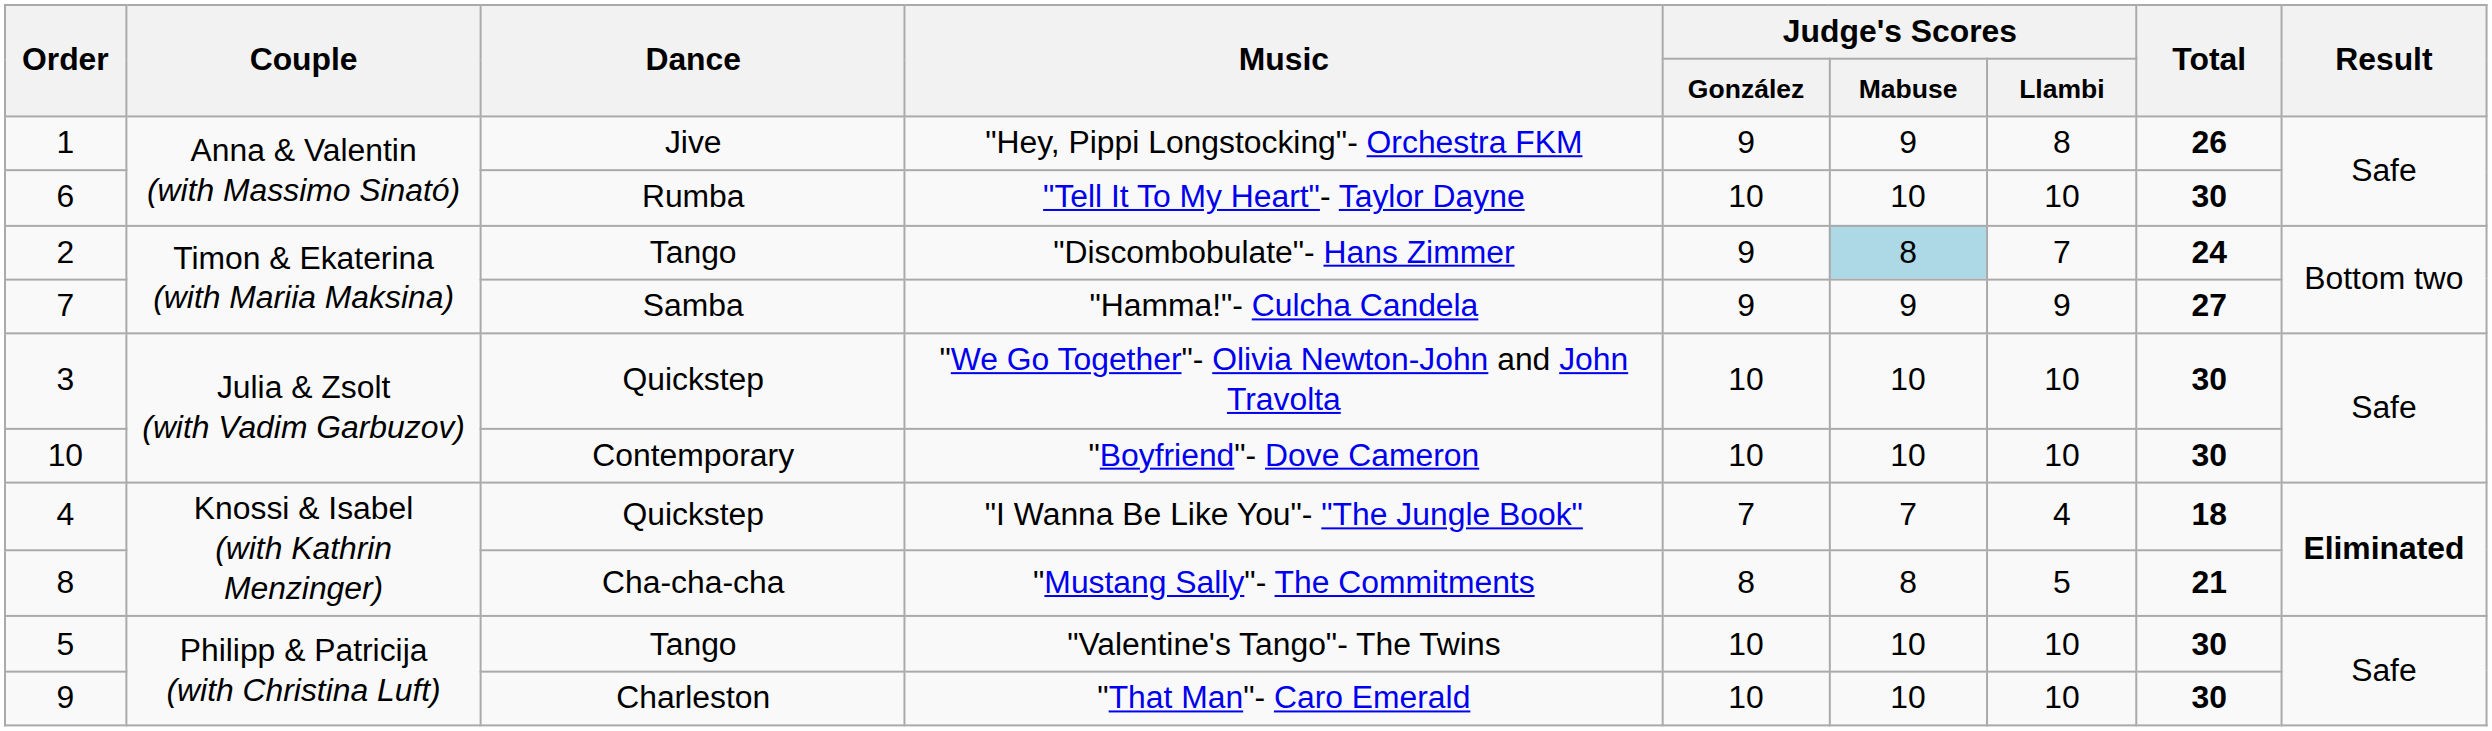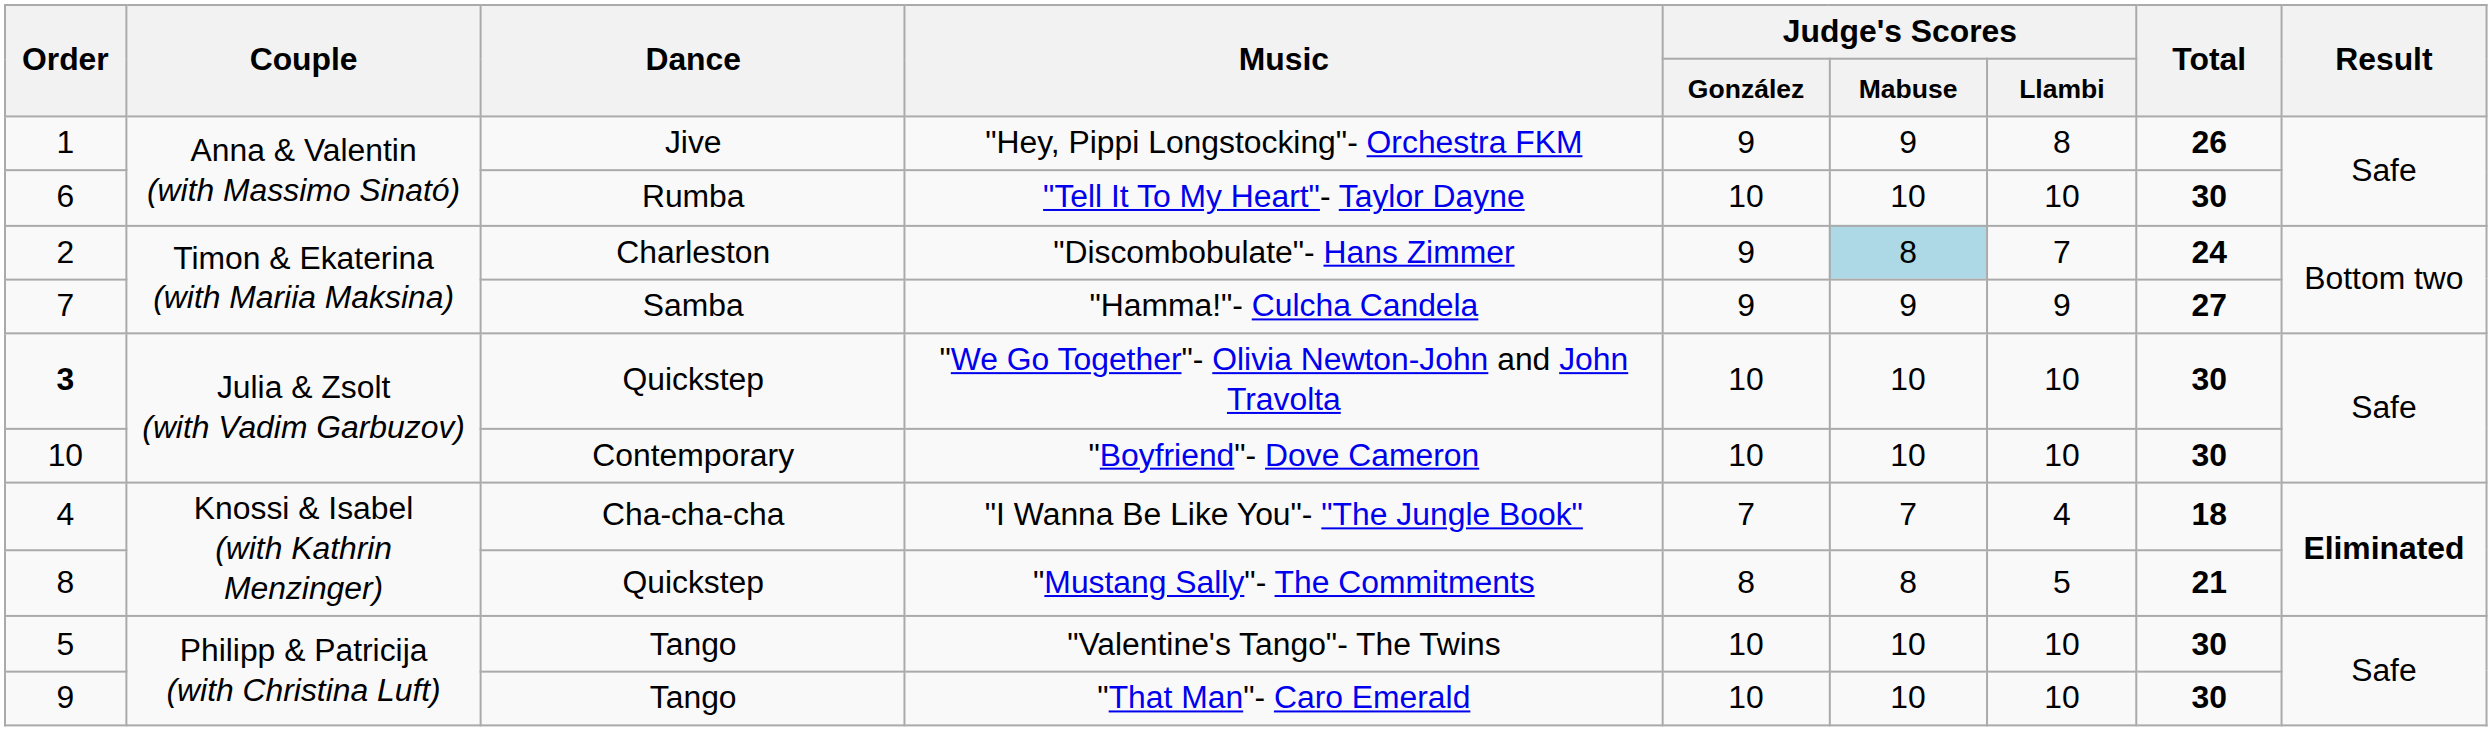"Discombobulate"- Hans Zimmer | Dance: Tango -> Charleston
"We Go Together"- Olivia Newton-John and John Travolta | Order: normal -> bold
"I Wanna Be Like You"- "The Jungle Book" | Dance: Quickstep -> Cha-cha-cha
"Mustang Sally"- The Commitments | Dance: Cha-cha-cha -> Quickstep
"That Man"- Caro Emerald | Dance: Charleston -> Tango
